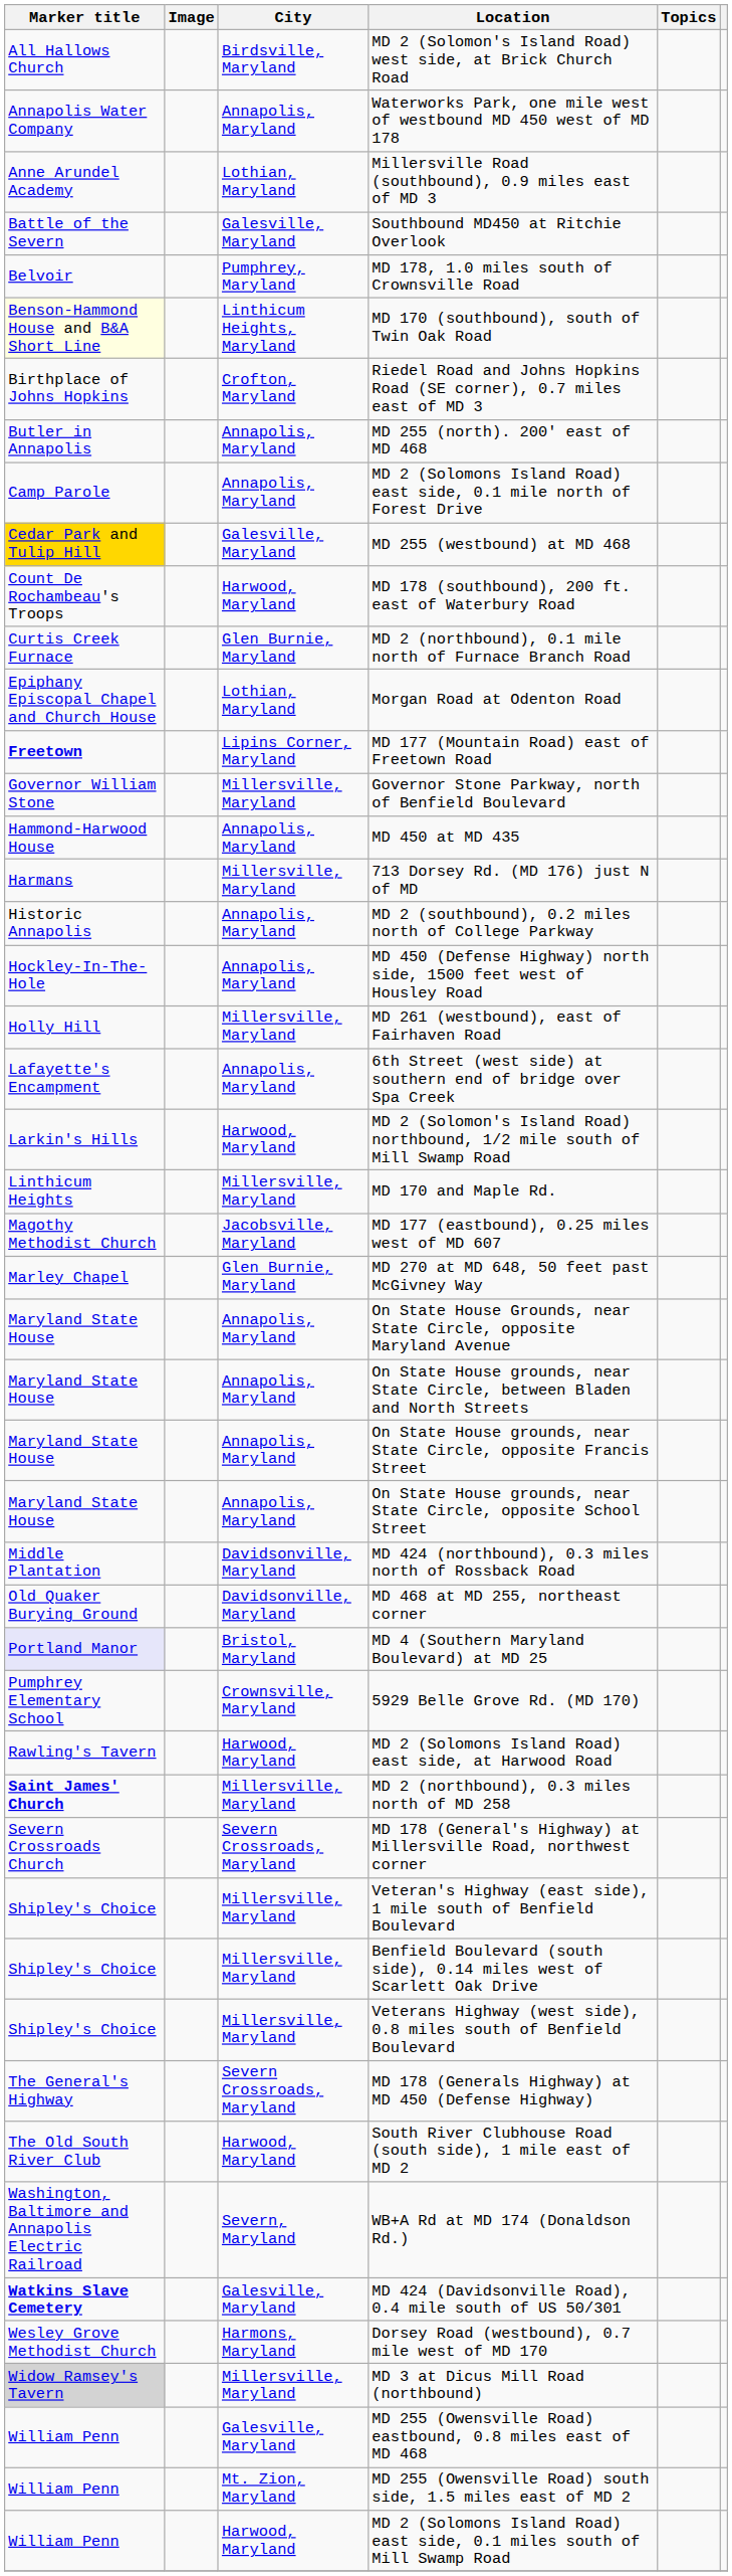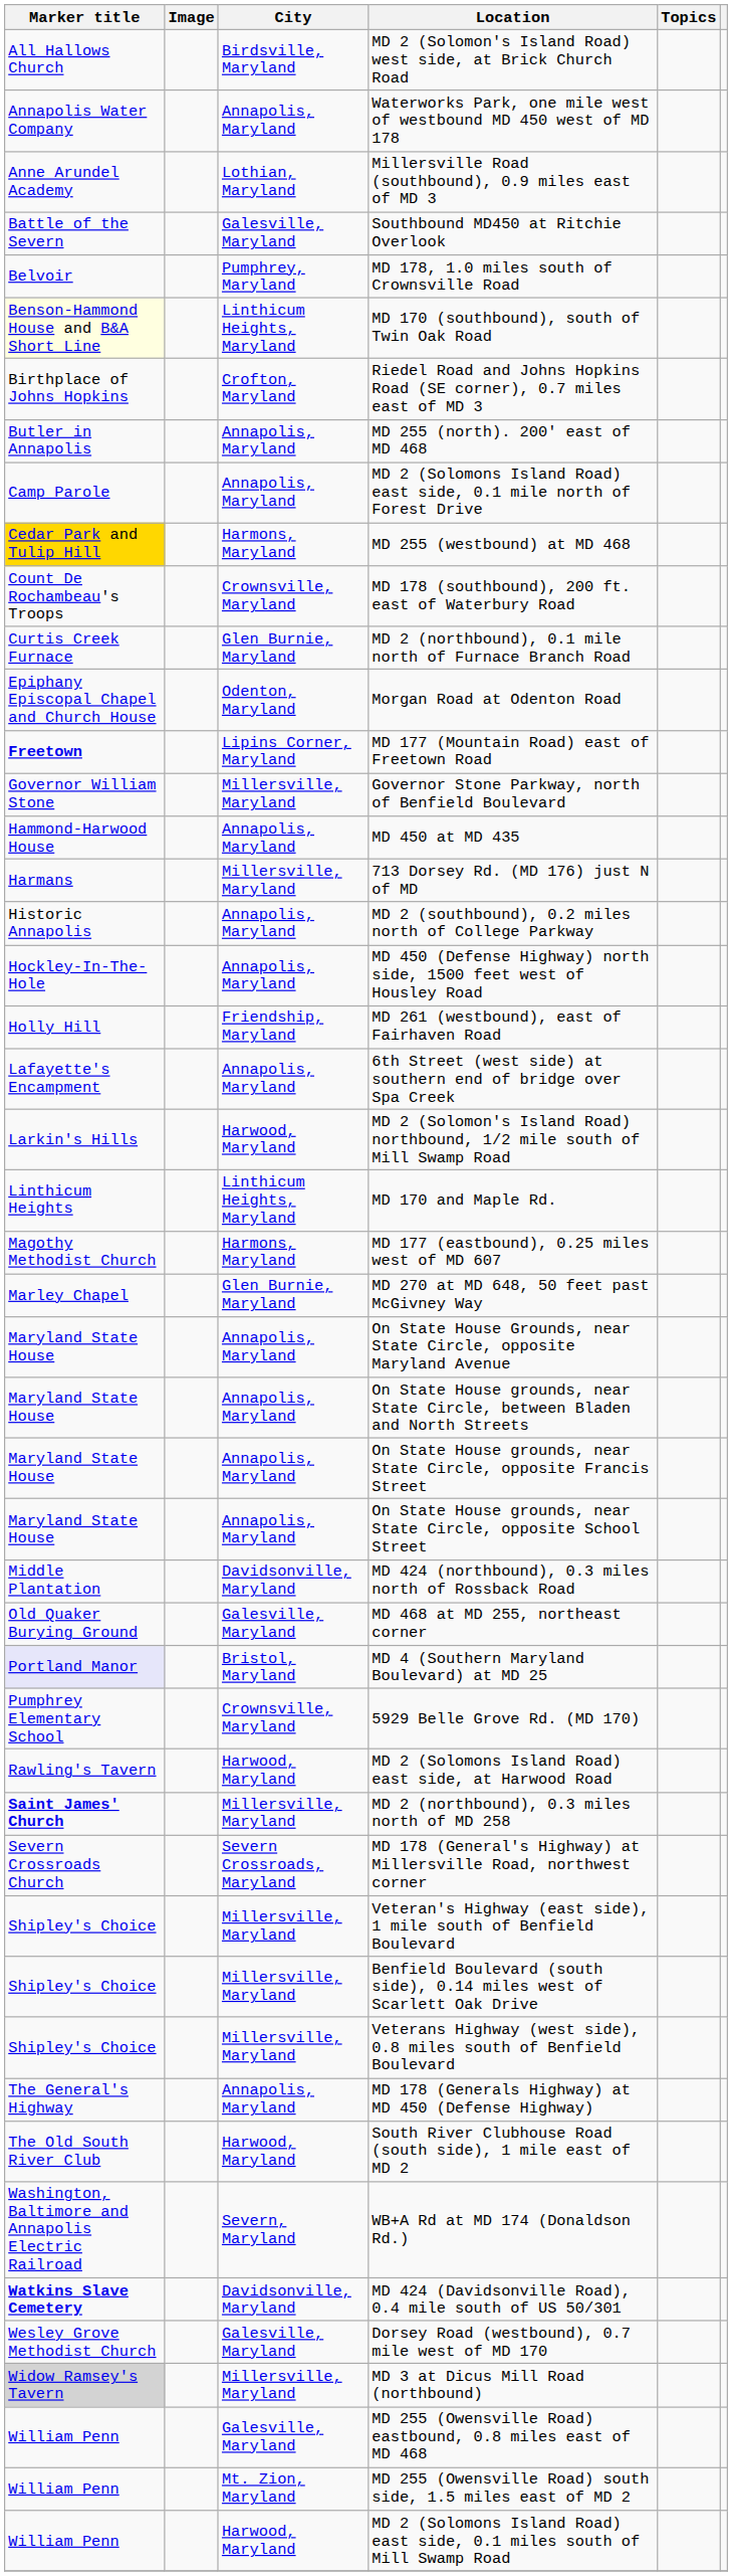MD 255 (westbound) at MD 468 | City: Galesville, Maryland -> Harmons, Maryland
MD 178 (southbound), 200 ft. east of Waterbury Road | City: Harwood, Maryland -> Crownsville, Maryland
Morgan Road at Odenton Road | City: Lothian, Maryland -> Odenton, Maryland
MD 261 (westbound), east of Fairhaven Road | City: Millersville, Maryland -> Friendship, Maryland
MD 170 and Maple Rd. | City: Millersville, Maryland -> Linthicum Heights, Maryland
MD 177 (eastbound), 0.25 miles west of MD 607 | City: Jacobsville, Maryland -> Harmons, Maryland
MD 468 at MD 255, northeast corner | City: Davidsonville, Maryland -> Galesville, Maryland
MD 178 (Generals Highway) at MD 450 (Defense Highway) | City: Severn Crossroads, Maryland -> Annapolis, Maryland
MD 424 (Davidsonville Road), 0.4 mile south of US 50/301 | City: Galesville, Maryland -> Davidsonville, Maryland
Dorsey Road (westbound), 0.7 mile west of MD 170 | City: Harmons, Maryland -> Galesville, Maryland
